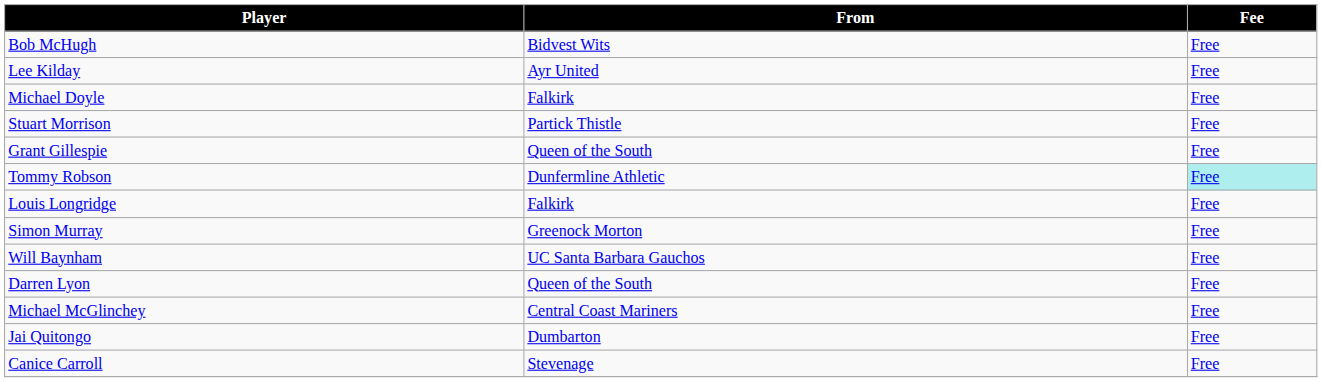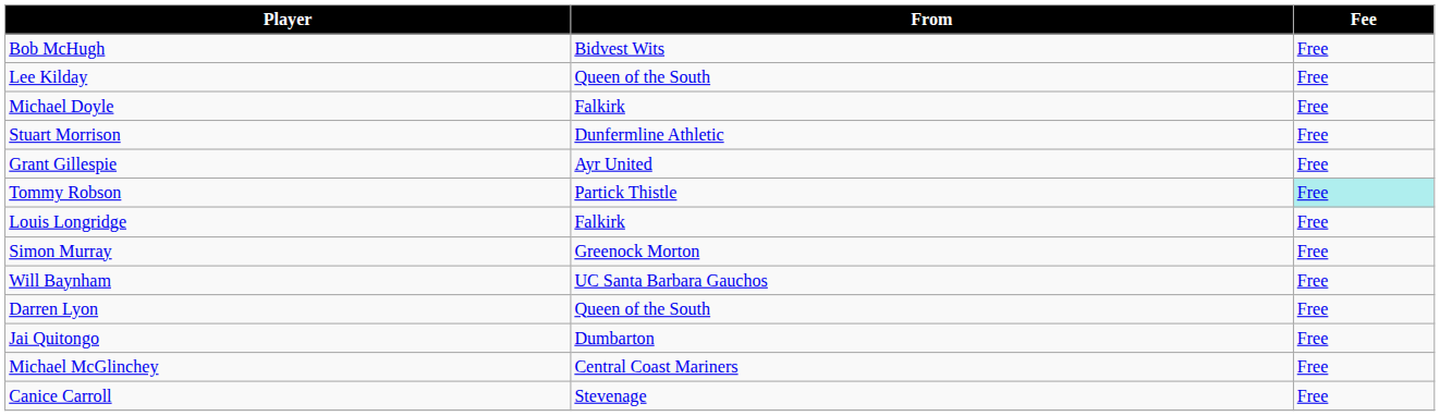Lee Kilday | From: Ayr United -> Queen of the South
Stuart Morrison | From: Partick Thistle -> Dunfermline Athletic
Grant Gillespie | From: Queen of the South -> Ayr United
Tommy Robson | From: Dunfermline Athletic -> Partick Thistle
rows swapped: Jai Quitongo <-> Michael McGlinchey
